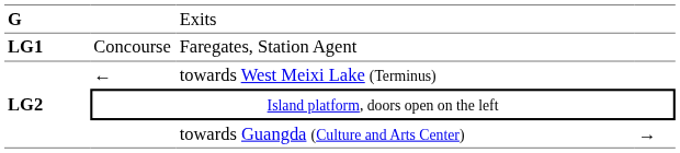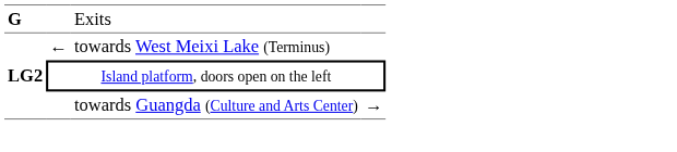- row: LG1 | Concourse | Faregates, Station Agent
